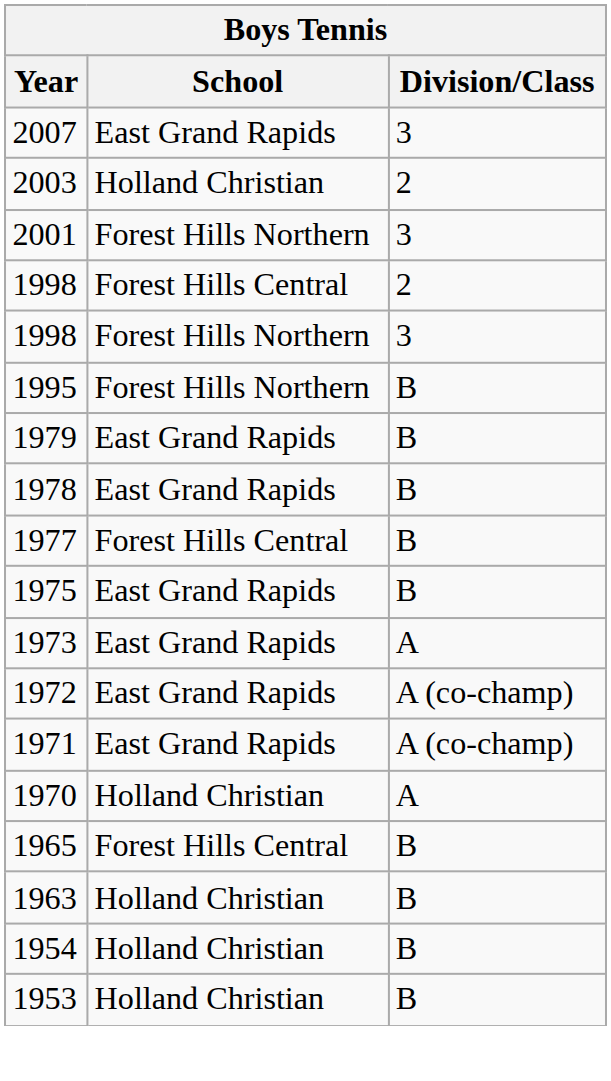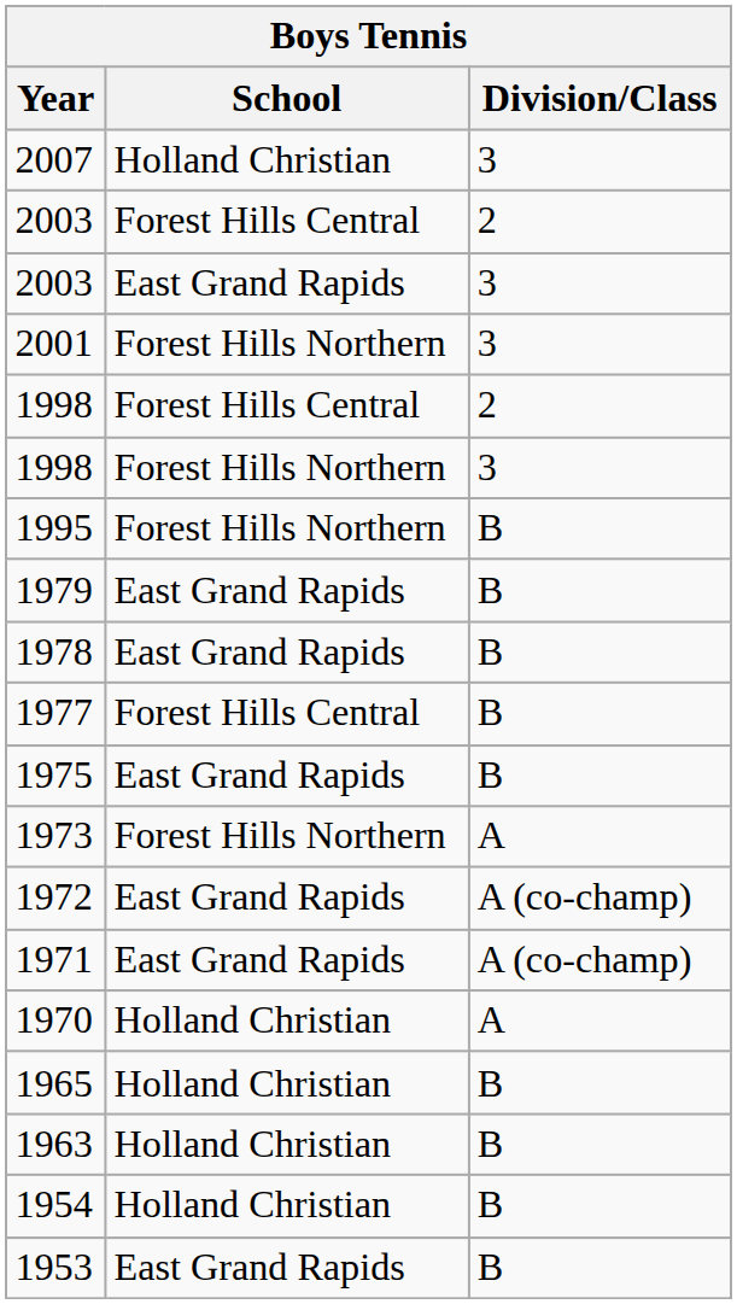2007 | School: East Grand Rapids -> Holland Christian
2003 / 2 | School: Holland Christian -> Forest Hills Central
+ row: 2003 | East Grand Rapids | 3
1973 | School: East Grand Rapids -> Forest Hills Northern
1965 | School: Forest Hills Central -> Holland Christian
1953 | School: Holland Christian -> East Grand Rapids
